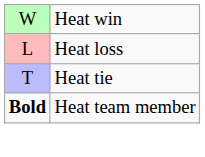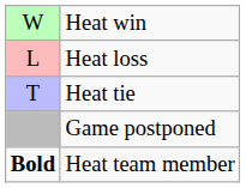+ row: Game postponed
